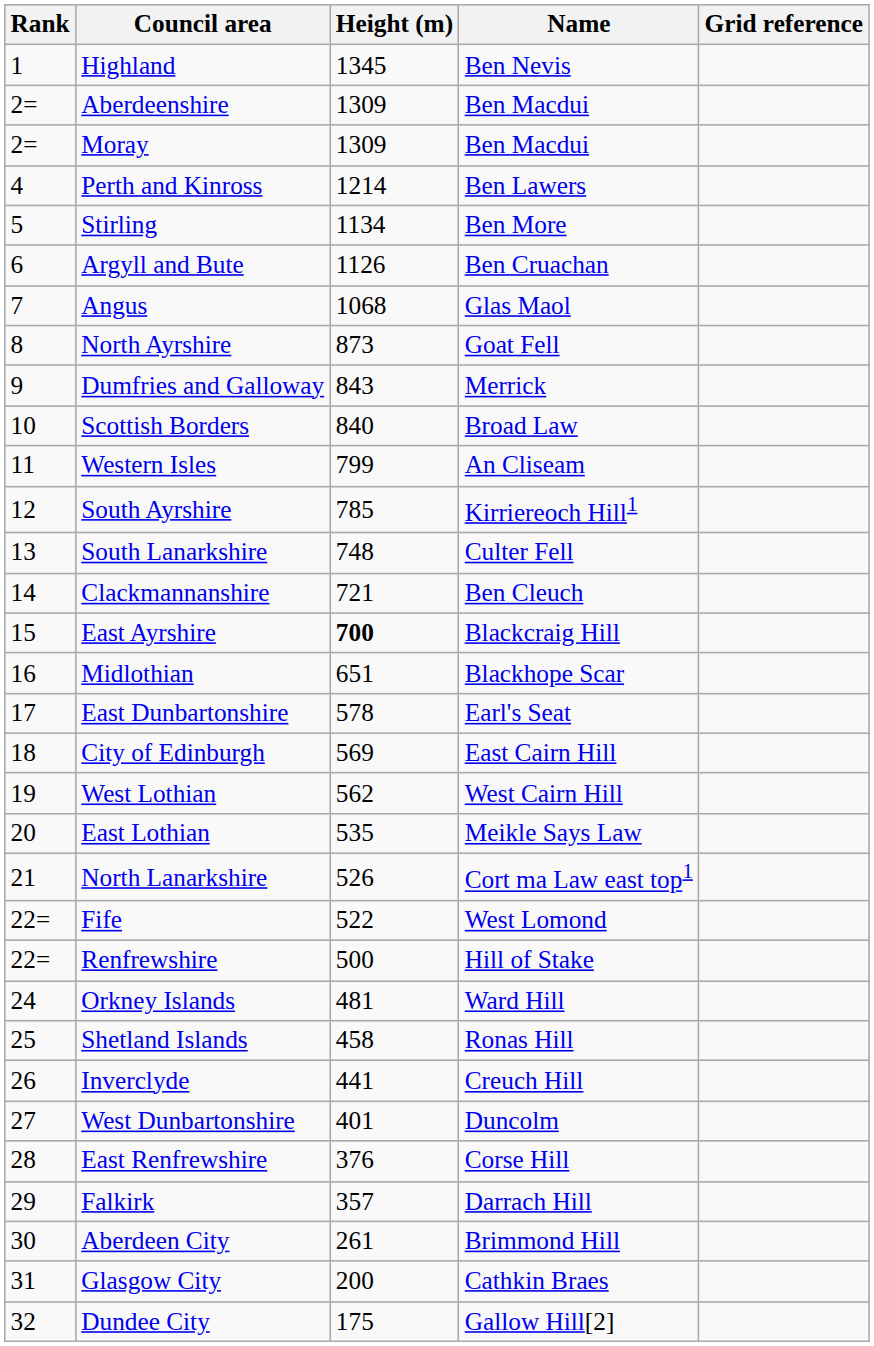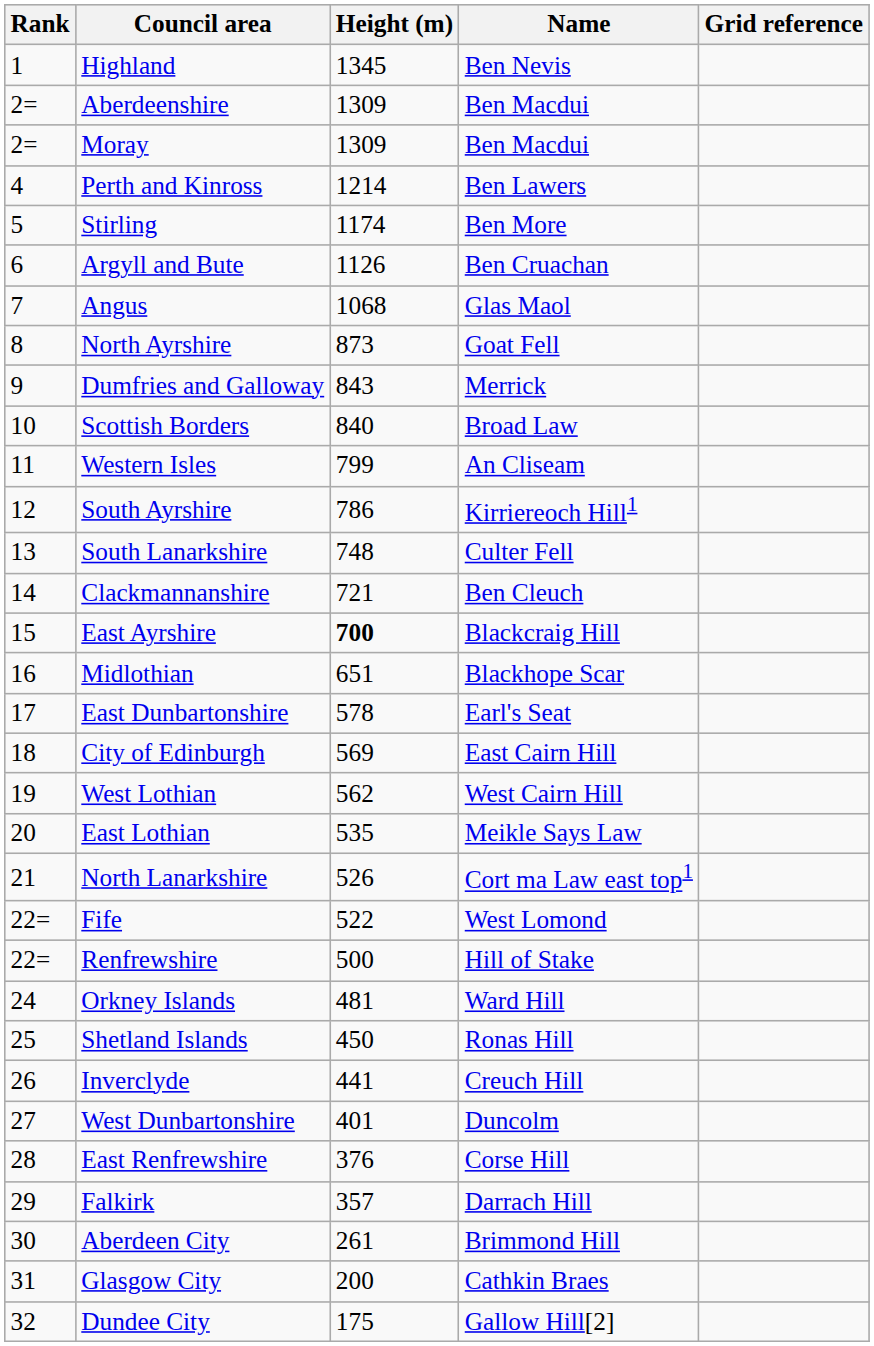Stirling | Height (m): 1134 -> 1174
South Ayrshire | Height (m): 785 -> 786
Shetland Islands | Height (m): 458 -> 450
